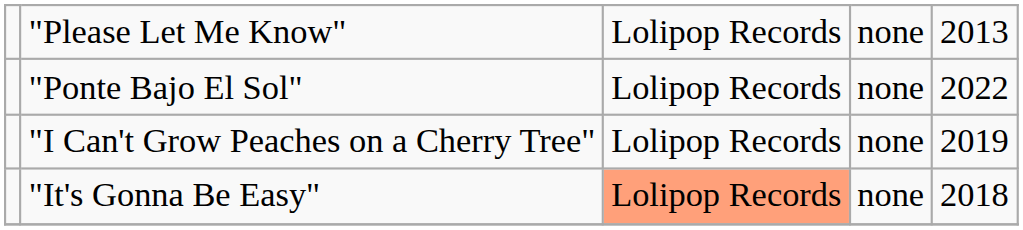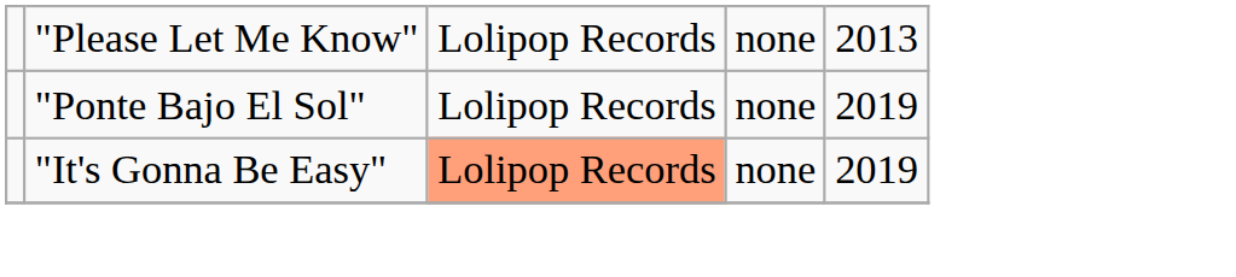"Ponte Bajo El Sol" | column 5: 2022 -> 2019
- row: "I Can't Grow Peaches on a Cherry Tree" | Lolipop Records | none | 2019
"It's Gonna Be Easy" | column 5: 2018 -> 2019
